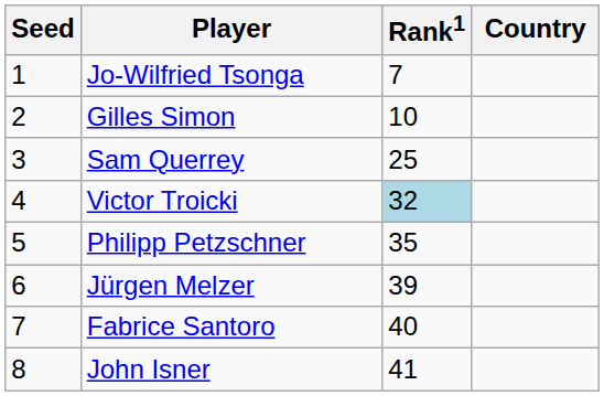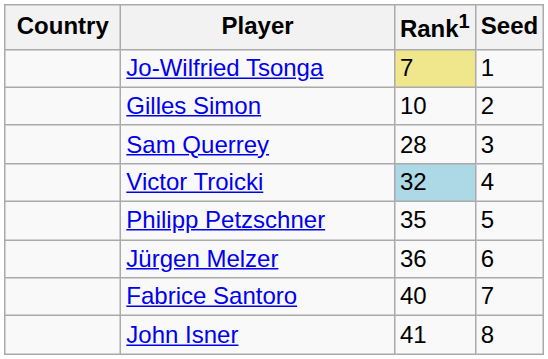columns swapped: Country <-> Seed
Jo-Wilfried Tsonga | Rank1: no background -> khaki background
Sam Querrey | Rank1: 25 -> 28
Jürgen Melzer | Rank1: 39 -> 36
